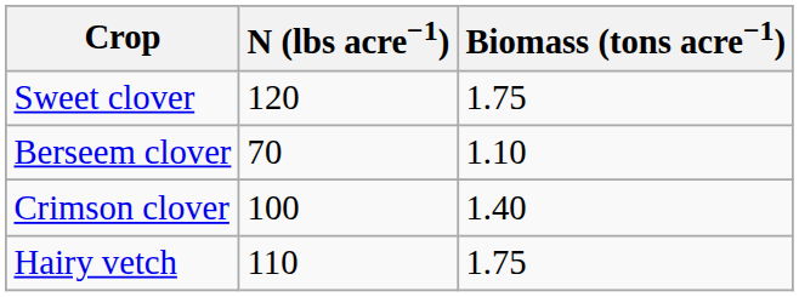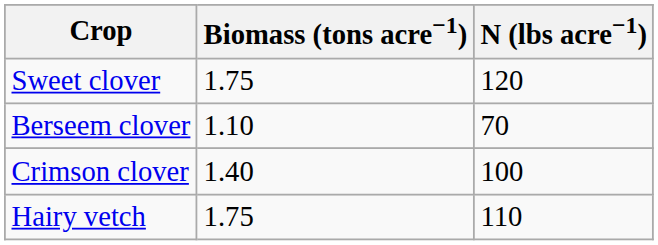columns swapped: Biomass (tons acre−1) <-> N (lbs acre−1)
